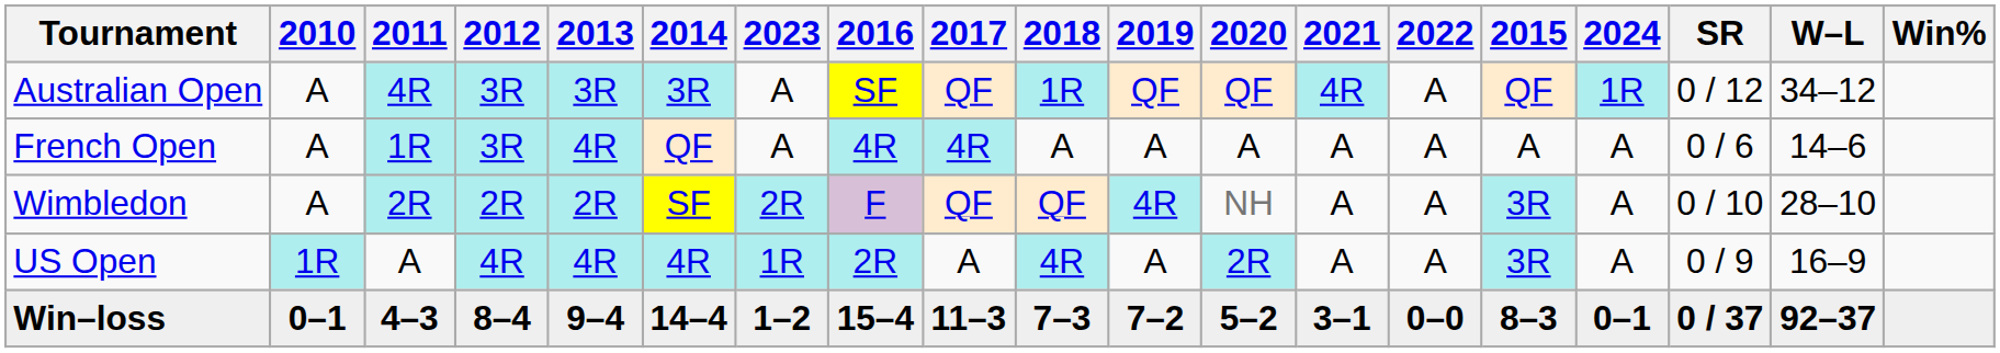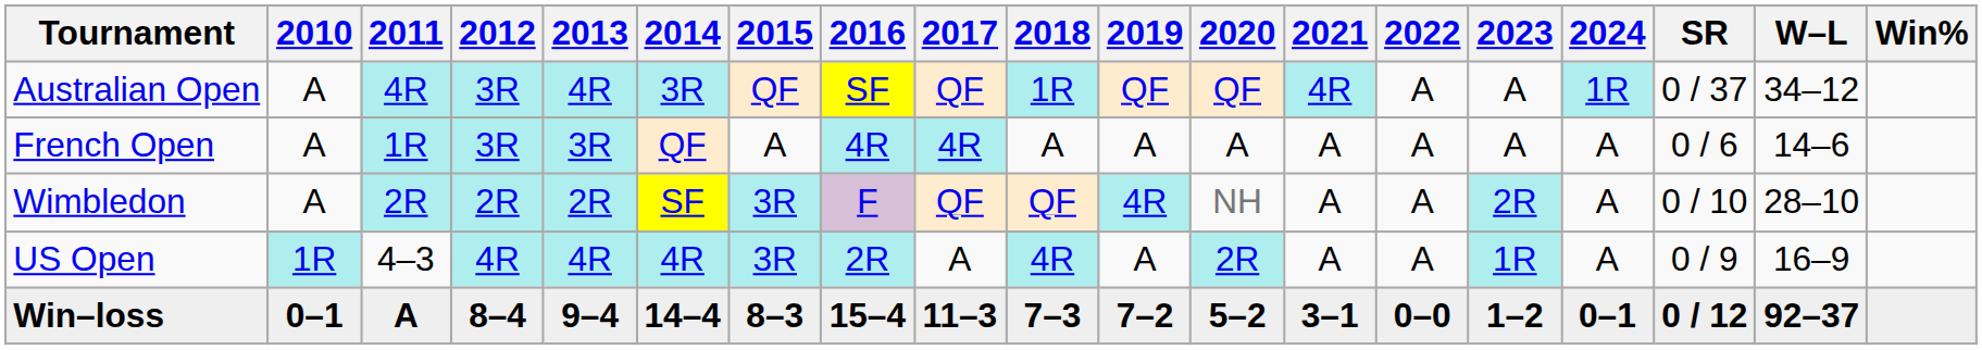columns swapped: 2015 <-> 2023
Australian Open | 2013: 3R -> 4R
Australian Open | SR: 0 / 12 -> 0 / 37
French Open | 2013: 4R -> 3R
US Open | 2011: A -> 4–3
Win–loss | 2011: 4–3 -> A
Win–loss | SR: 0 / 37 -> 0 / 12
